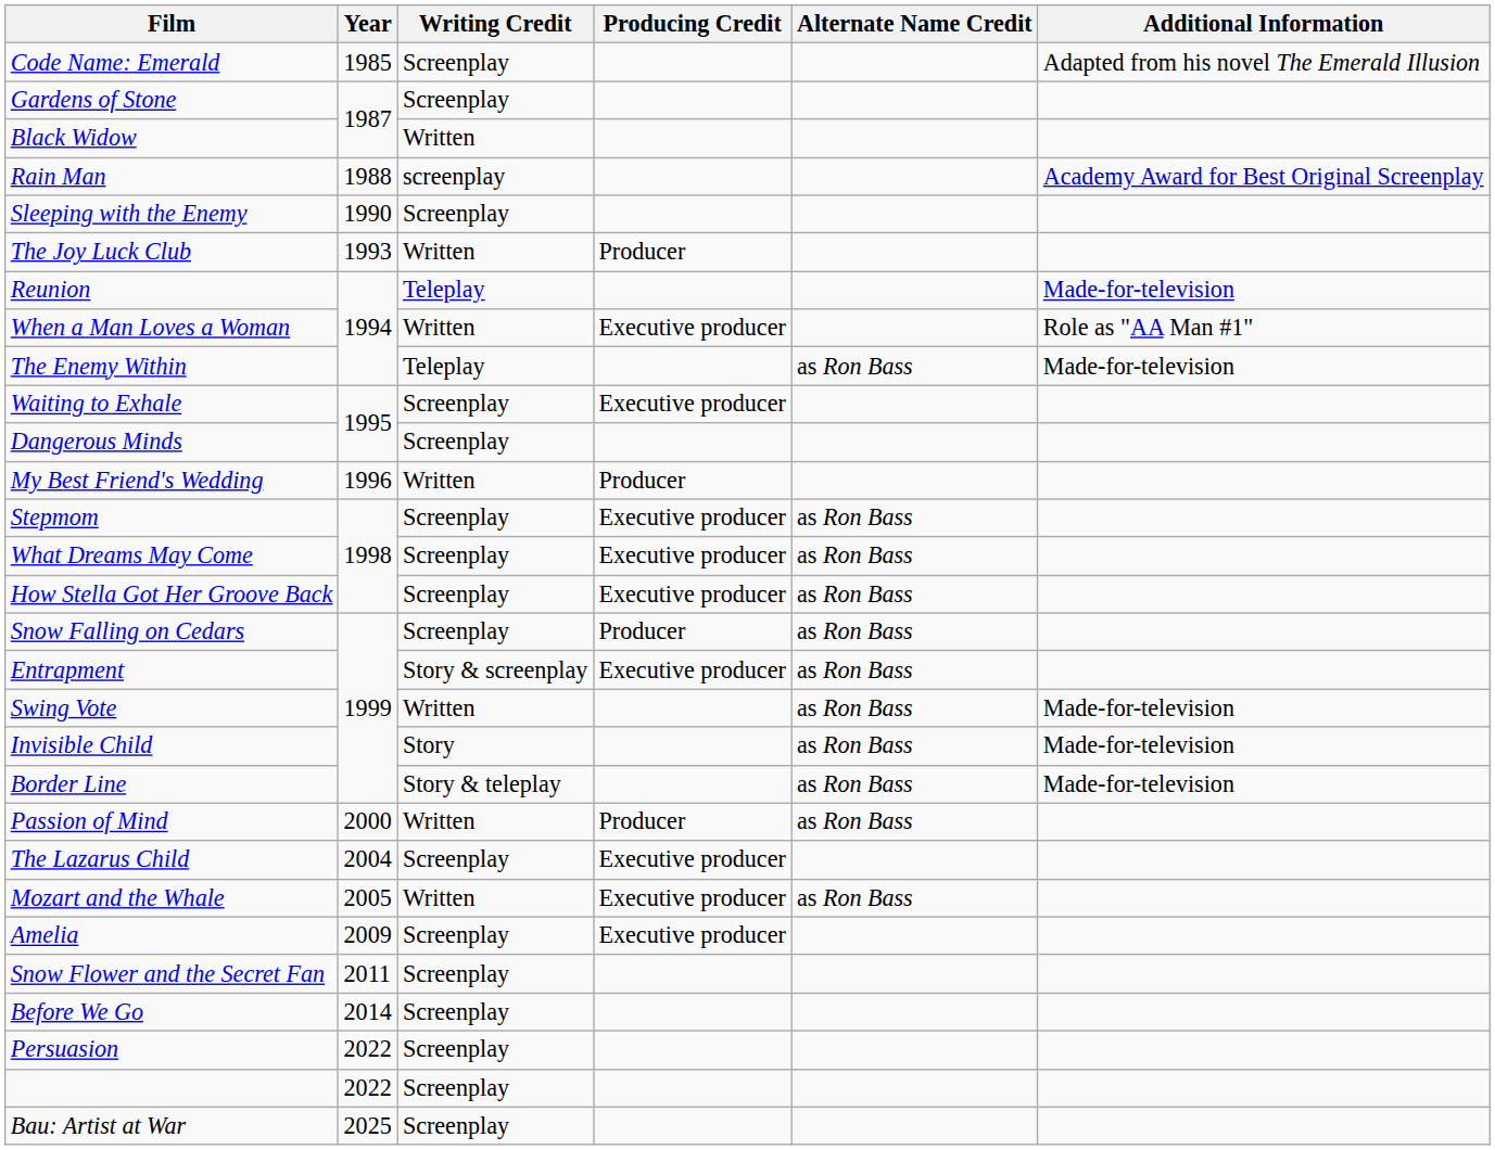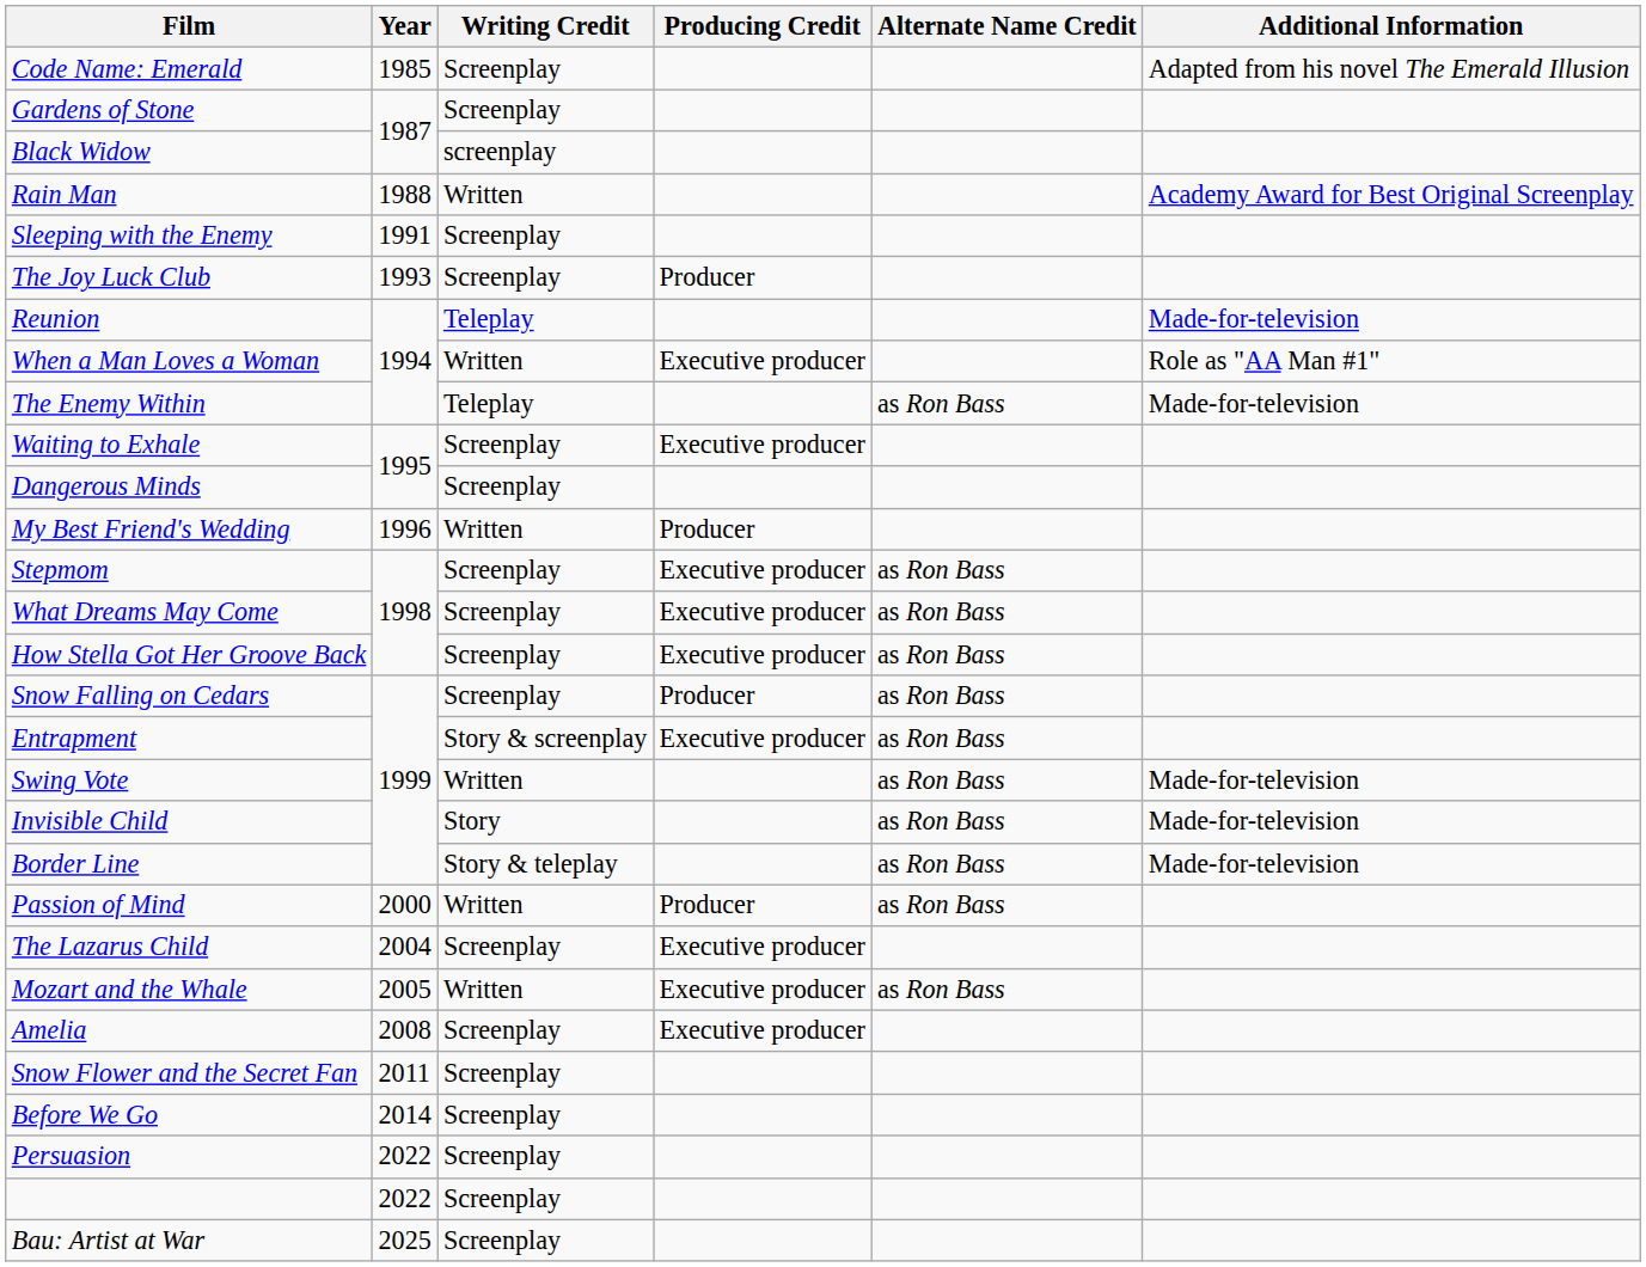Black Widow | Writing Credit: Written -> screenplay
Rain Man | Writing Credit: screenplay -> Written
Sleeping with the Enemy | Year: 1990 -> 1991
The Joy Luck Club | Writing Credit: Written -> Screenplay
Amelia | Year: 2009 -> 2008
